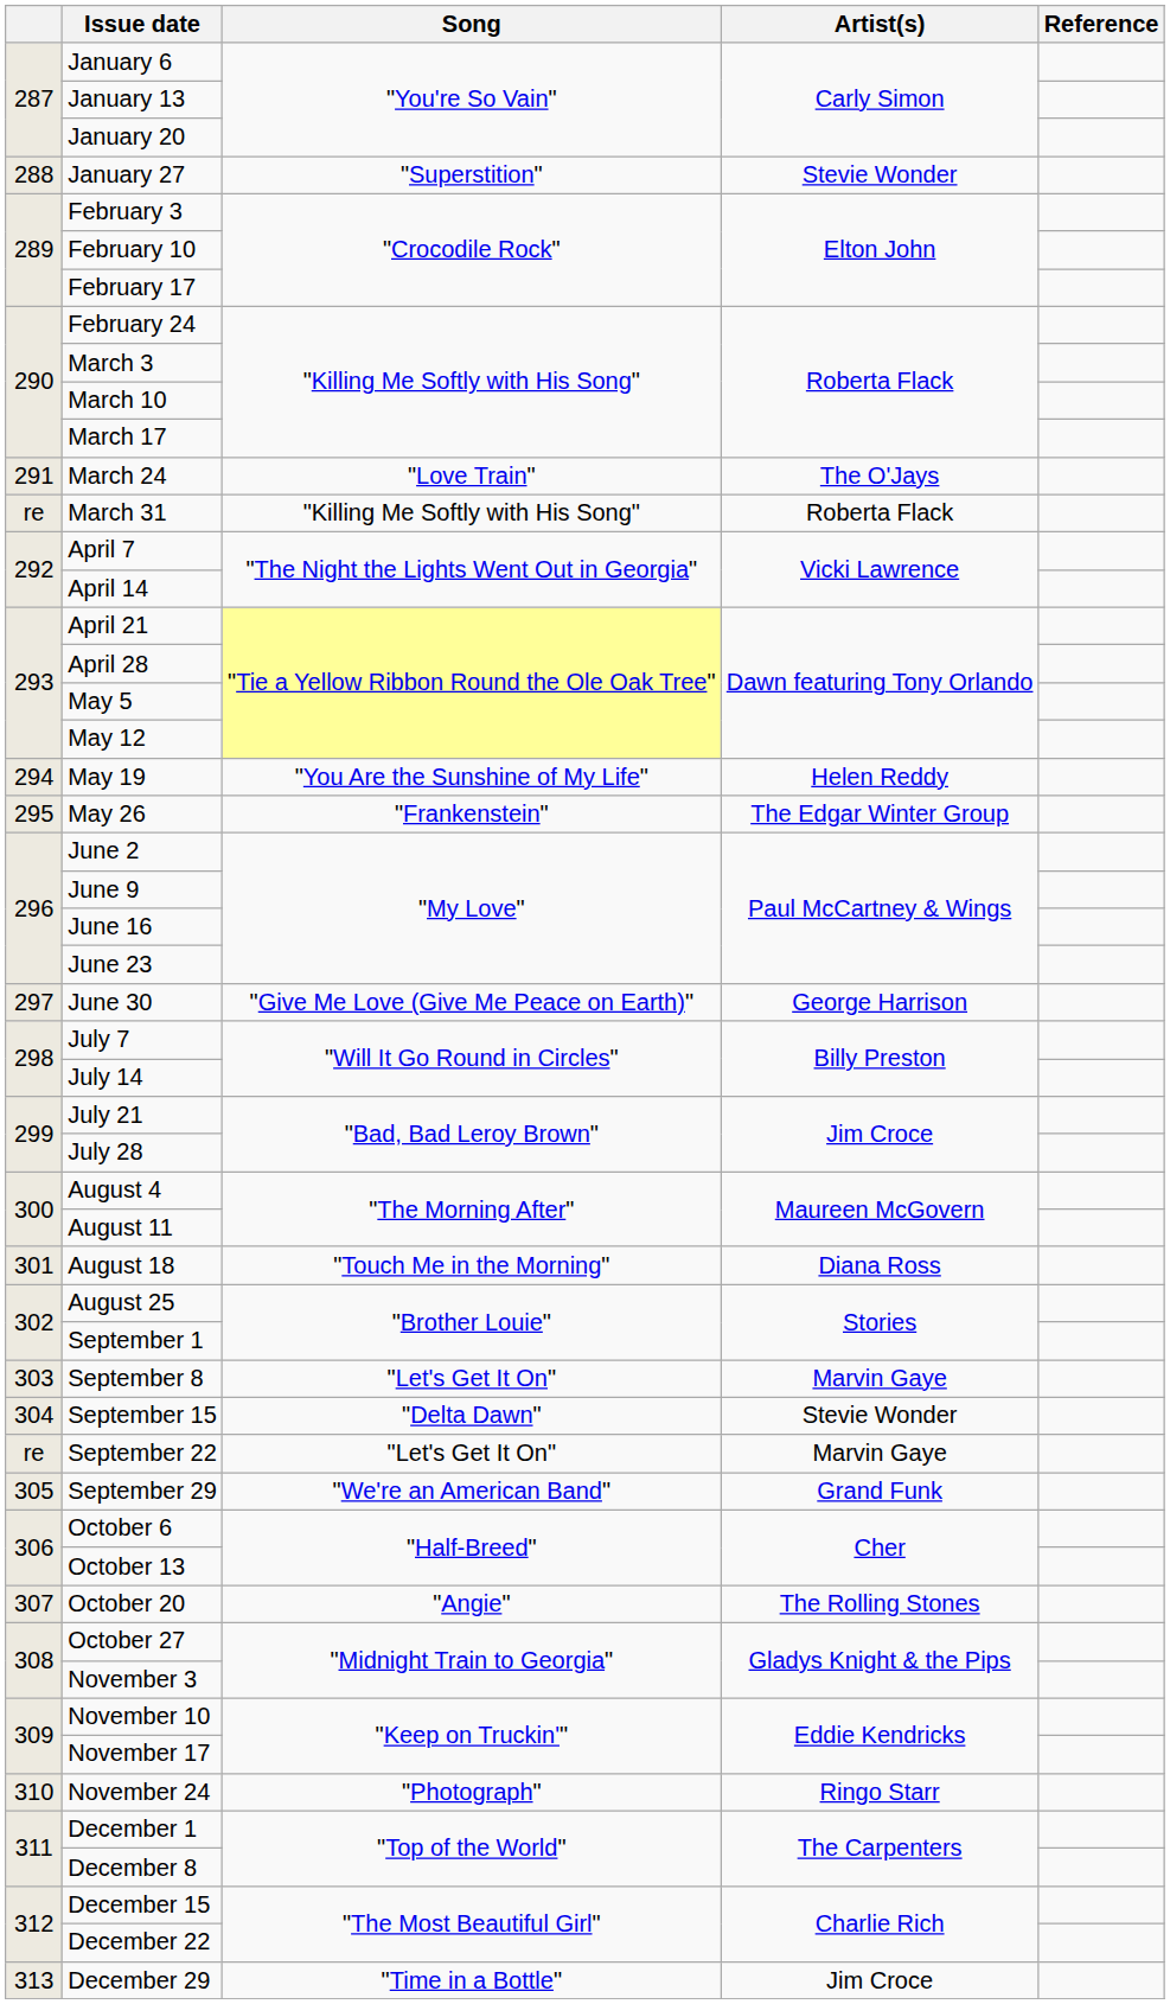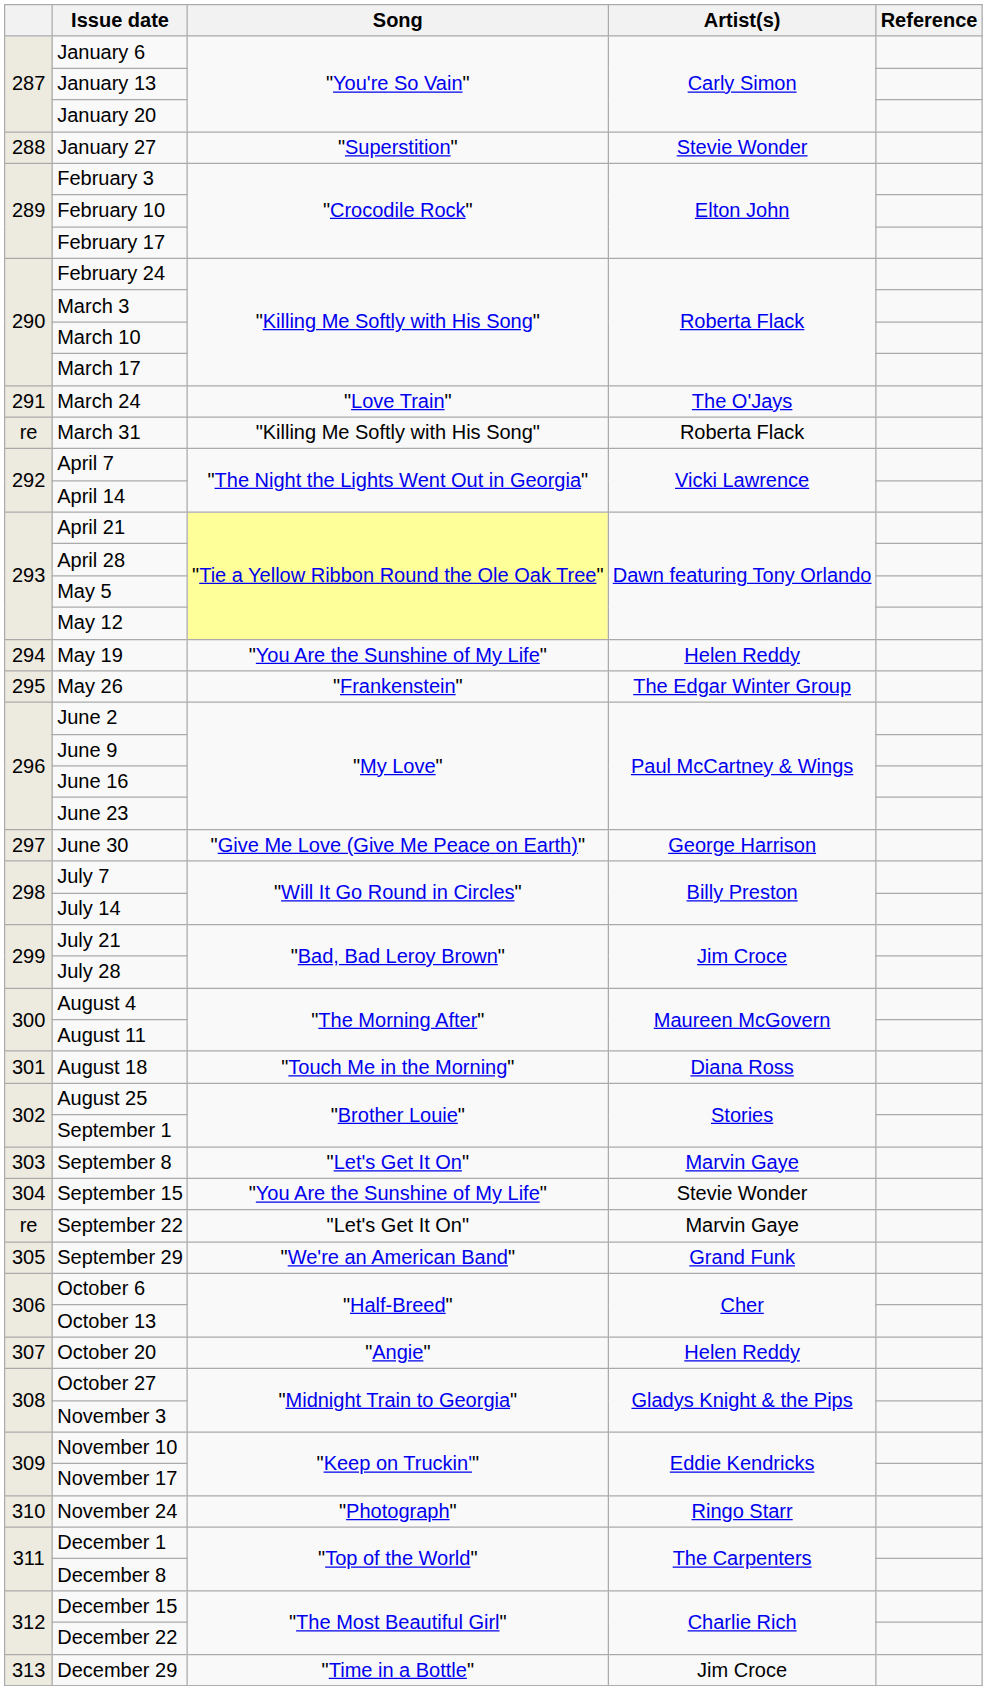September 15 | Song: "Delta Dawn" -> "You Are the Sunshine of My Life"
October 20 | Artist(s): The Rolling Stones -> Helen Reddy
